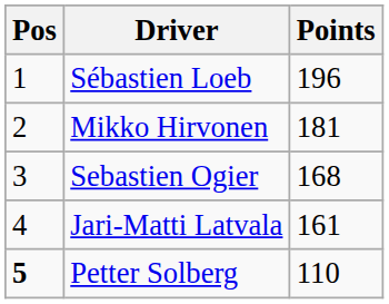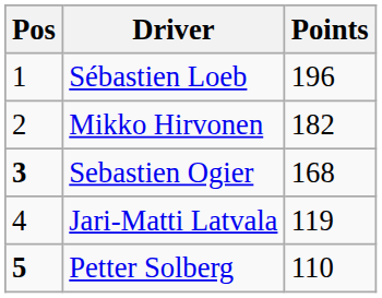Mikko Hirvonen | Points: 181 -> 182
Sebastien Ogier | Pos: normal -> bold
Jari-Matti Latvala | Points: 161 -> 119
